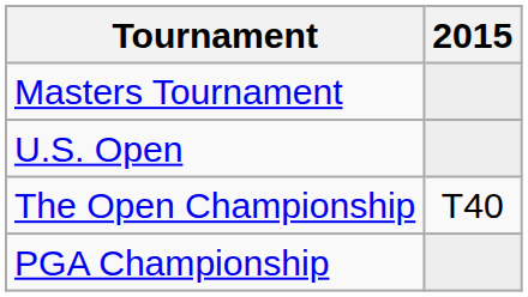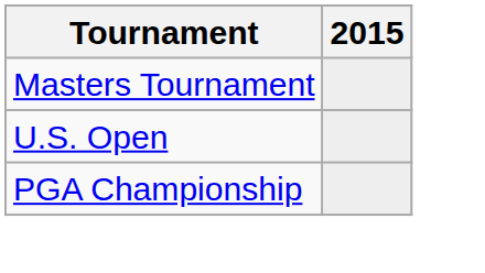- row: The Open Championship | T40
